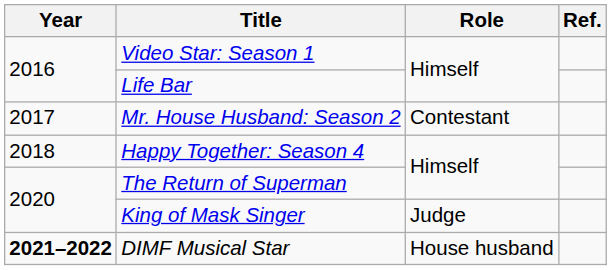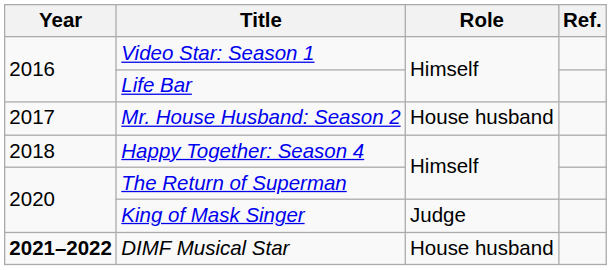Mr. House Husband: Season 2 | Role: Contestant -> House husband
